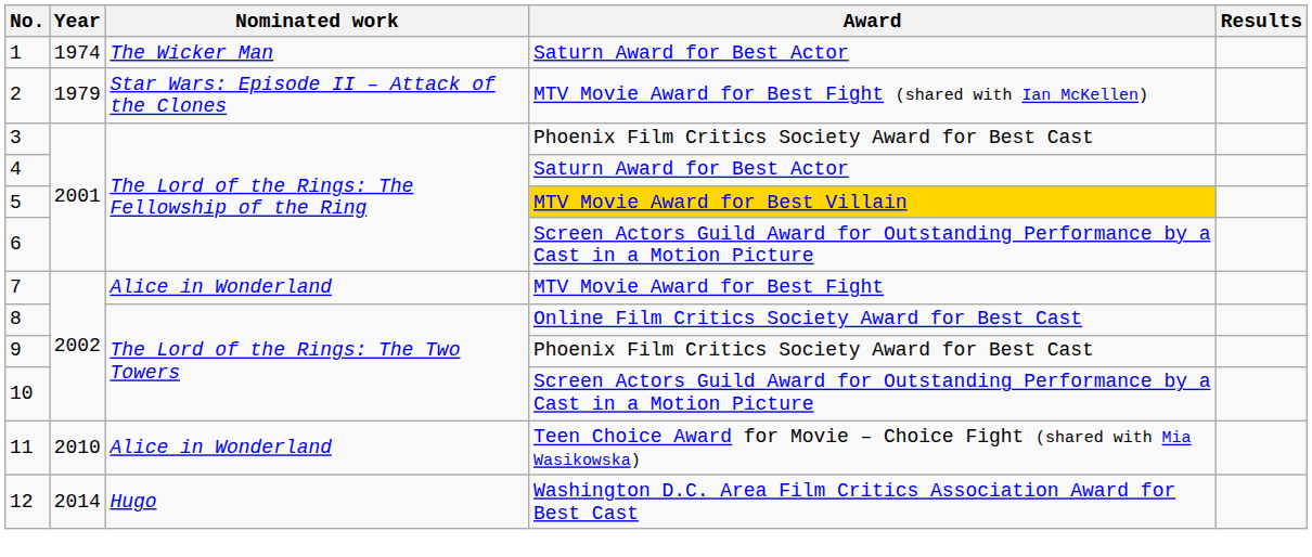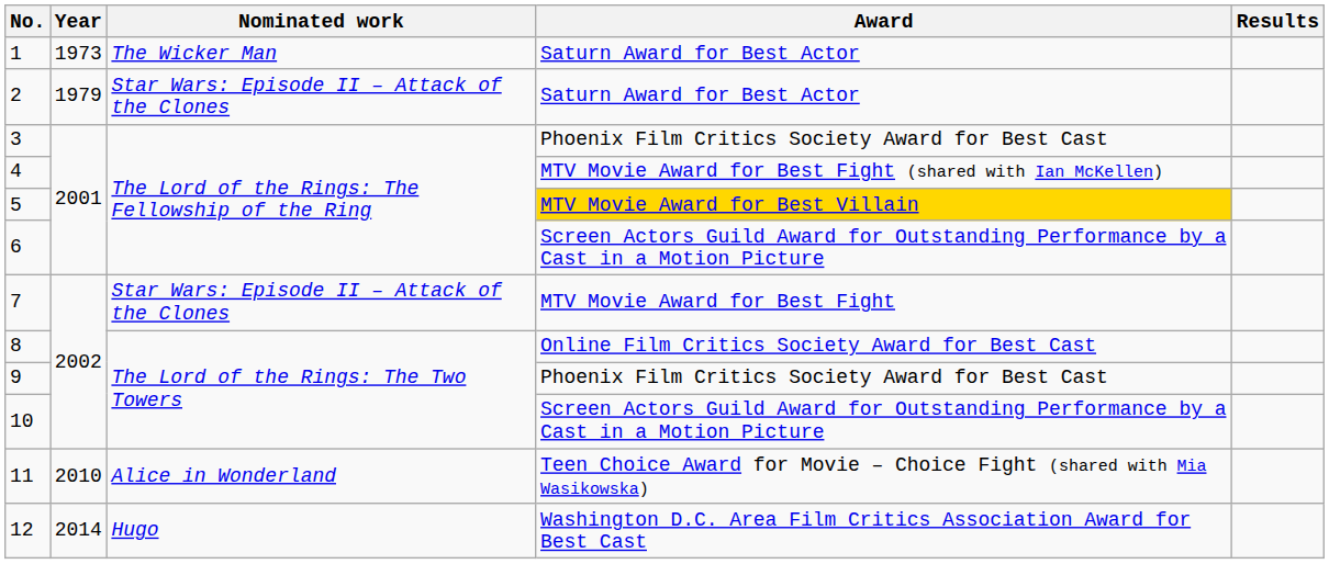1 | Year: 1974 -> 1973
2 | Award: MTV Movie Award for Best Fight (shared with Ian McKellen) -> Saturn Award for Best Actor
4 | Award: Saturn Award for Best Actor -> MTV Movie Award for Best Fight (shared with Ian McKellen)
7 | Nominated work: Alice in Wonderland -> Star Wars: Episode II – Attack of the Clones
